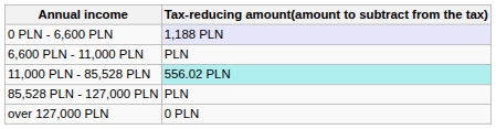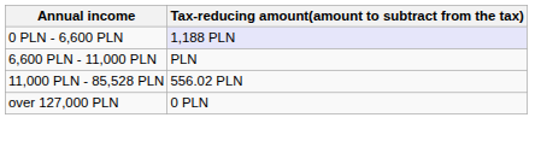11,000 PLN - 85,528 PLN | Tax-reducing amount(amount to subtract from the tax): paleturquoise background -> no background
- row: 85,528 PLN - 127,000 PLN | PLN
